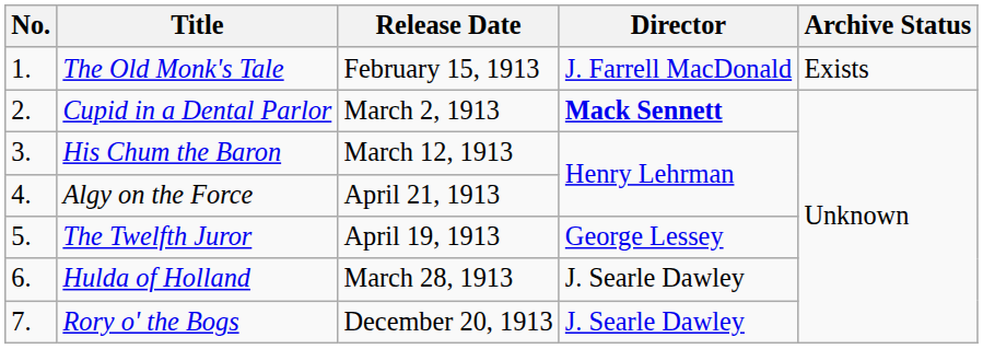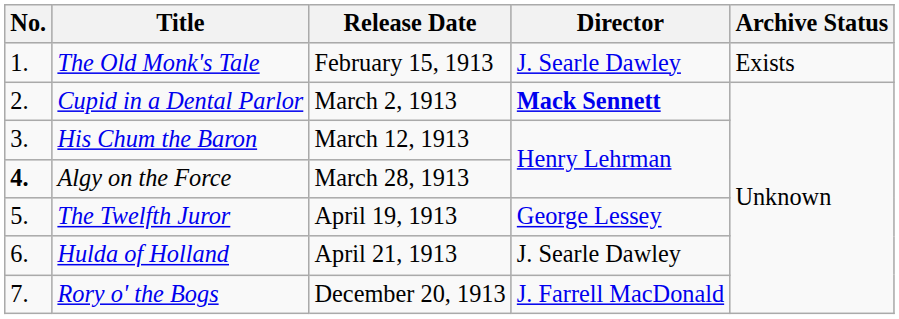The Old Monk's Tale | Director: J. Farrell MacDonald -> J. Searle Dawley
Algy on the Force | No.: normal -> bold
Algy on the Force | Release Date: April 21, 1913 -> March 28, 1913
Hulda of Holland | Release Date: March 28, 1913 -> April 21, 1913
Rory o' the Bogs | Director: J. Searle Dawley -> J. Farrell MacDonald
